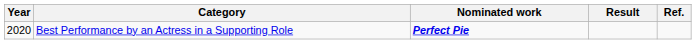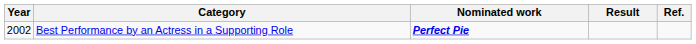Best Performance by an Actress in a Supporting Role | Year: 2020 -> 2002
